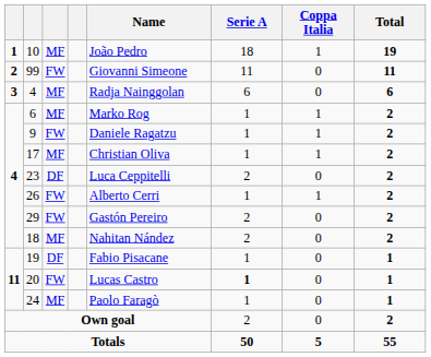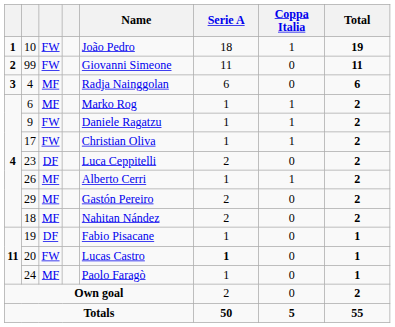10 | column 3: MF -> FW
17 | column 3: MF -> FW
26 | column 3: FW -> MF
29 | column 3: FW -> MF
